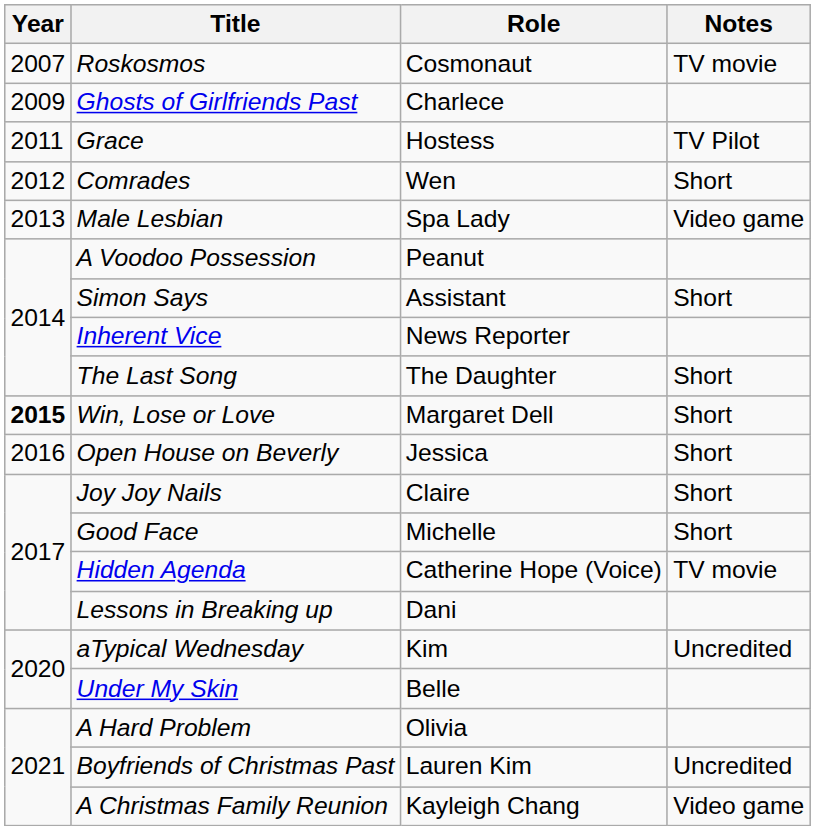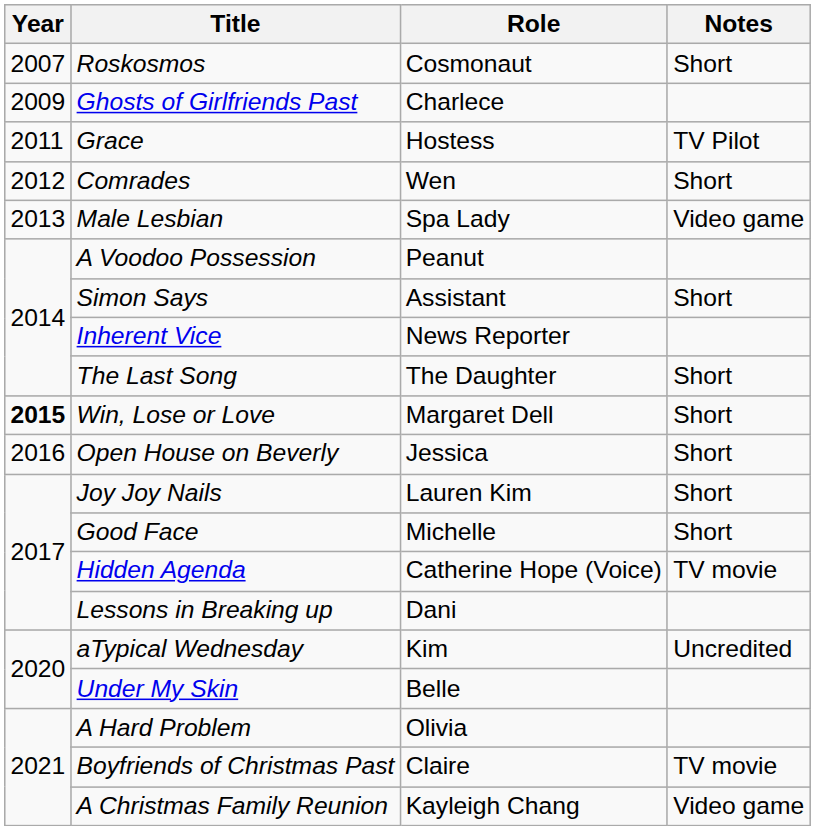Roskosmos | Notes: TV movie -> Short
Joy Joy Nails | Role: Claire -> Lauren Kim
Boyfriends of Christmas Past | Role: Lauren Kim -> Claire
Boyfriends of Christmas Past | Notes: Uncredited -> TV movie
